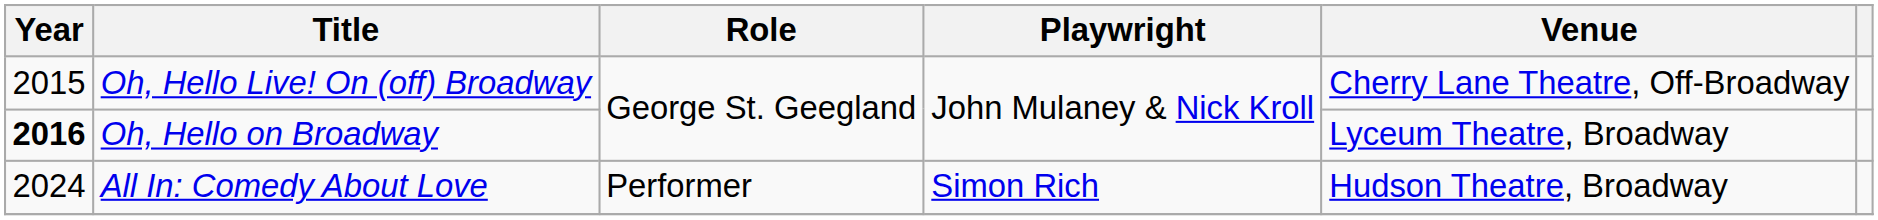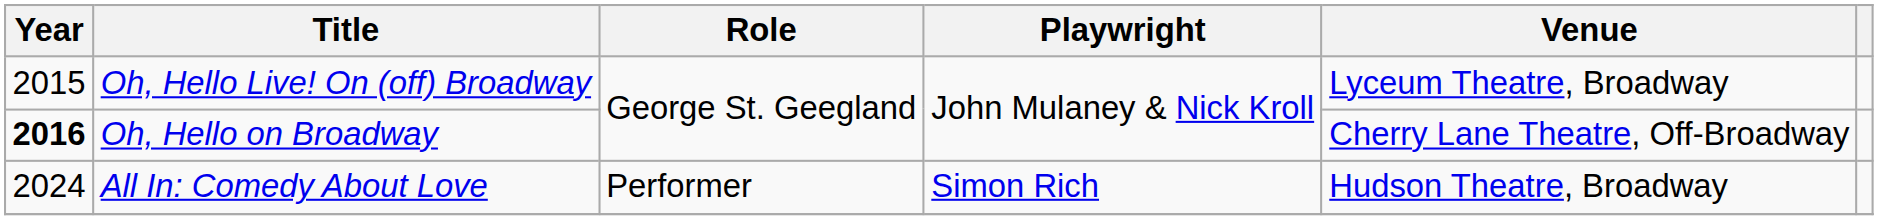Oh, Hello Live! On (off) Broadway | Venue: Cherry Lane Theatre, Off-Broadway -> Lyceum Theatre, Broadway
Oh, Hello on Broadway | Venue: Lyceum Theatre, Broadway -> Cherry Lane Theatre, Off-Broadway
